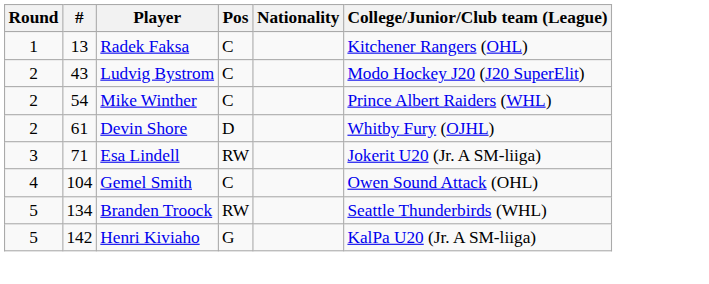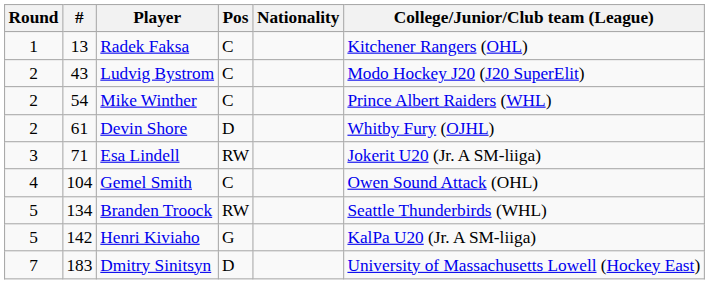+ row: 7 | 183 | Dmitry Sinitsyn | D | University of Massachusetts Lowell (Hockey East)
